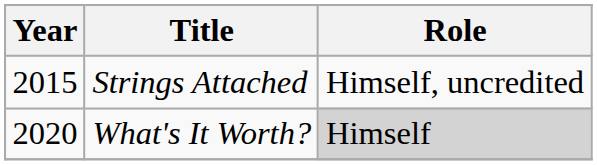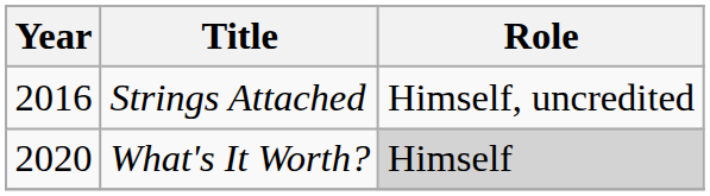Strings Attached | Year: 2015 -> 2016
